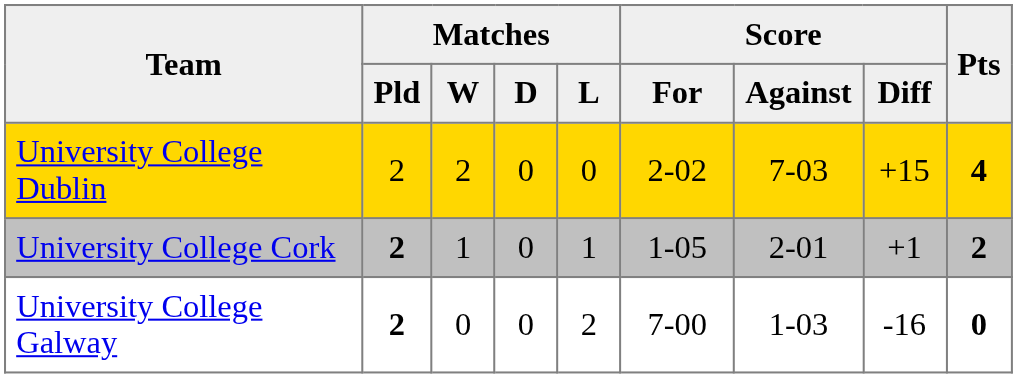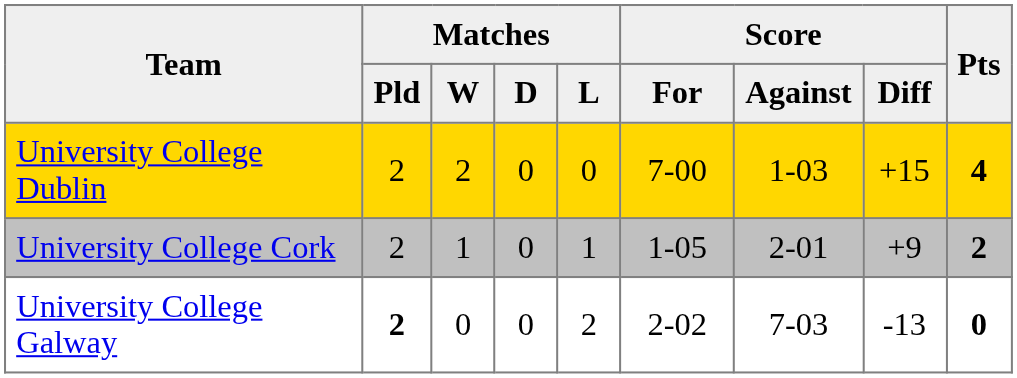University College Dublin | Score / For: 2-02 -> 7-00
University College Dublin | Score / Against: 7-03 -> 1-03
University College Cork | Matches / Pld: bold -> normal
University College Cork | Score / Diff: +1 -> +9
University College Galway | Score / For: 7-00 -> 2-02
University College Galway | Score / Against: 1-03 -> 7-03
University College Galway | Score / Diff: -16 -> -13
